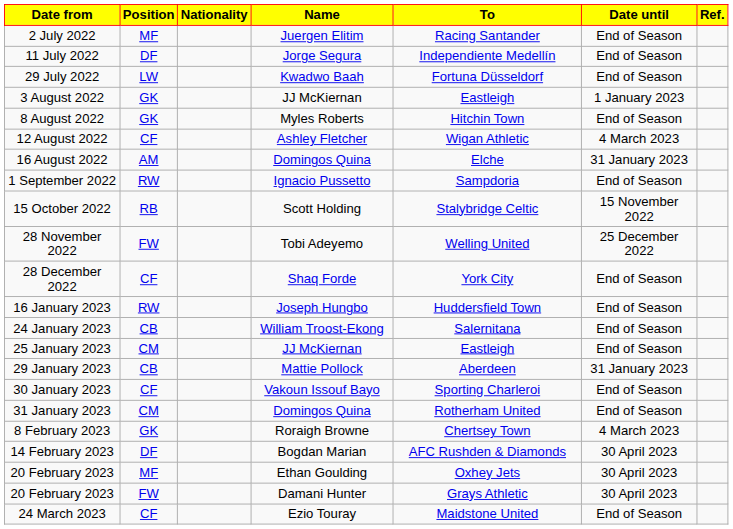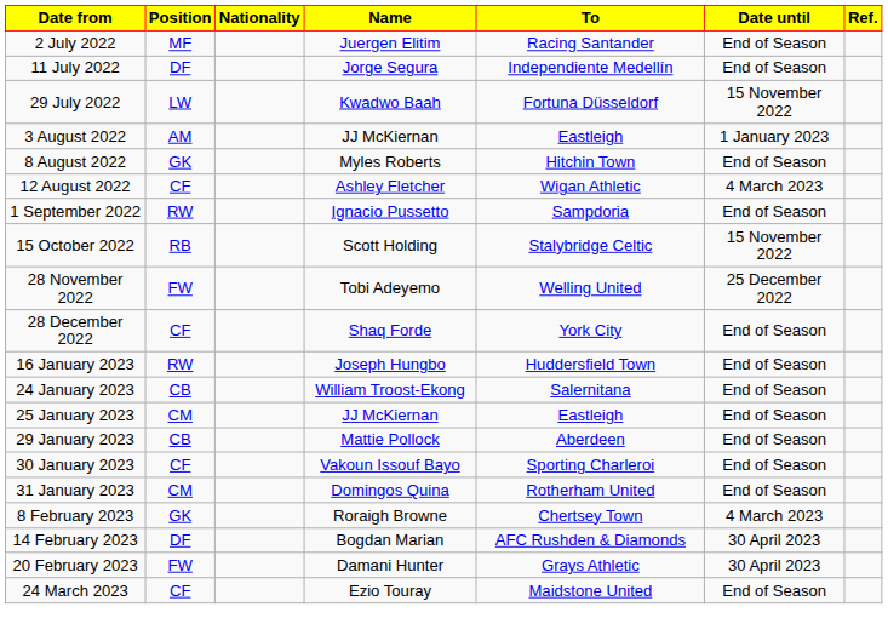29 July 2022 | Date until: End of Season -> 15 November 2022
3 August 2022 | Position: GK -> AM
- row: 16 August 2022 | AM | Domingos Quina | Elche | 31 January 2023
29 January 2023 | Date until: 31 January 2023 -> End of Season
- row: 20 February 2023 | MF | Ethan Goulding | Oxhey Jets | 30 April 2023
